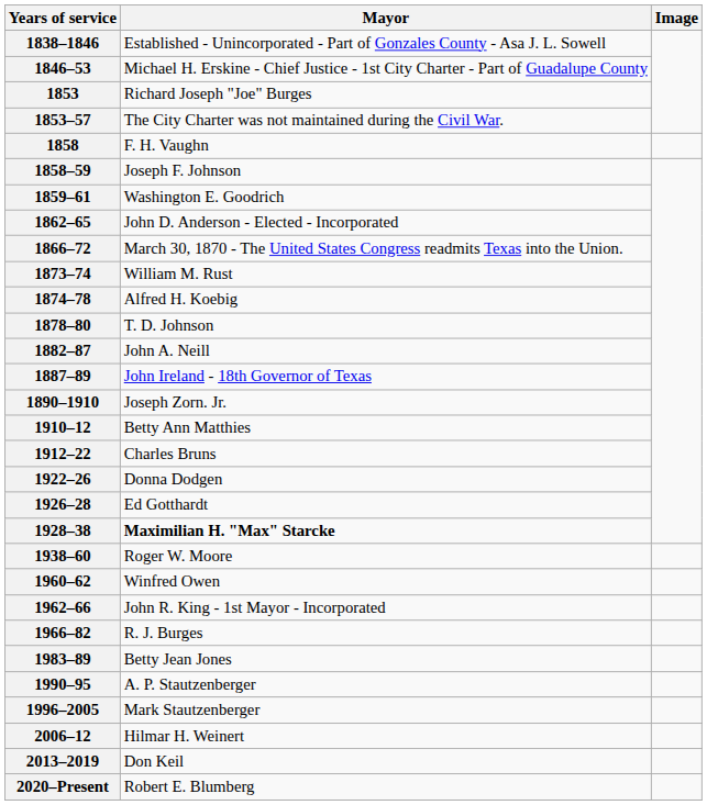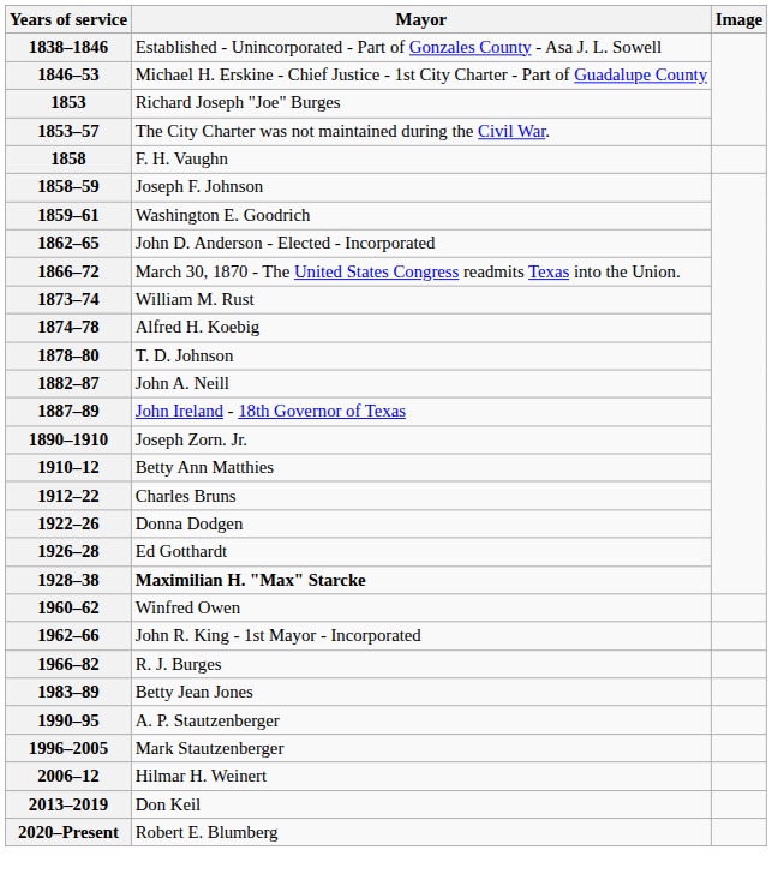- row: 1938–60 | Roger W. Moore
